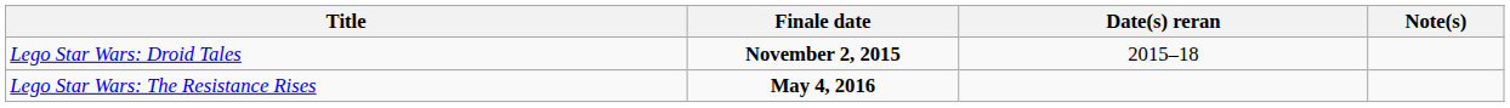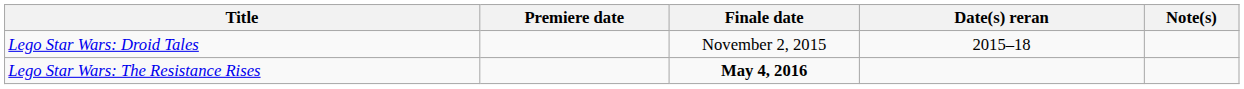+ column: Premiere date
Lego Star Wars: Droid Tales | Finale date: bold -> normal
